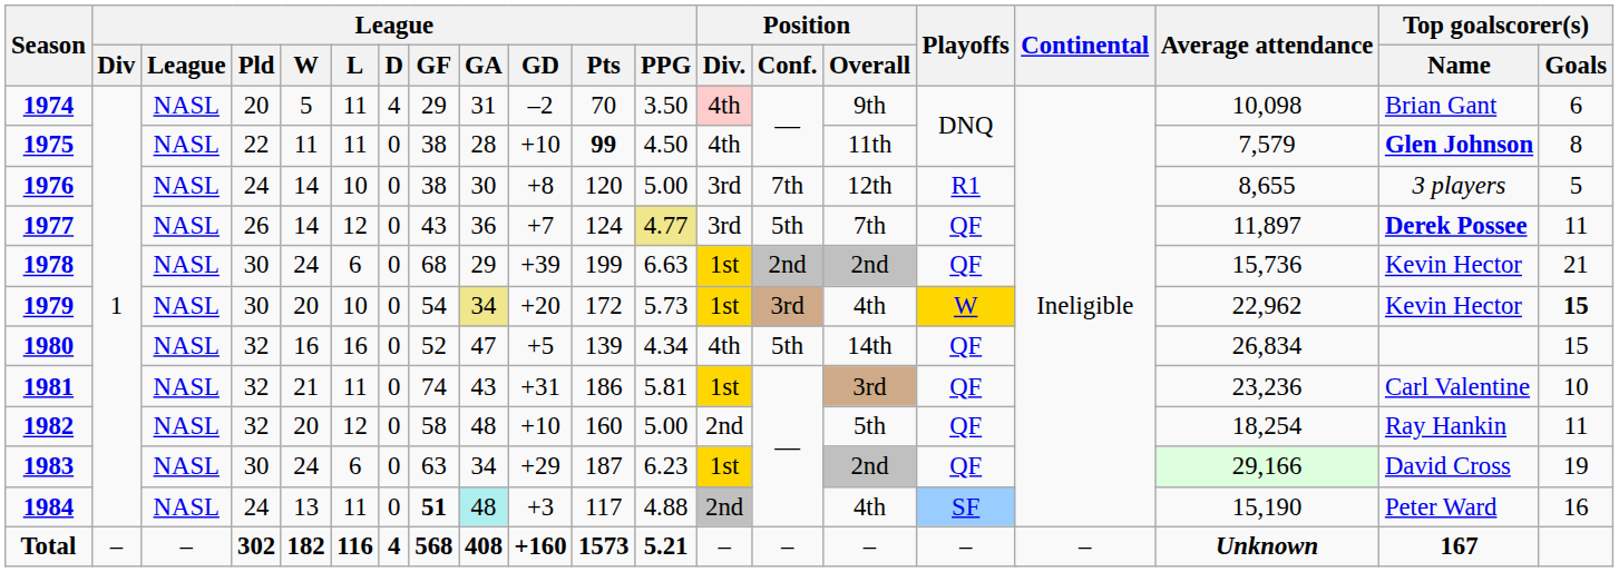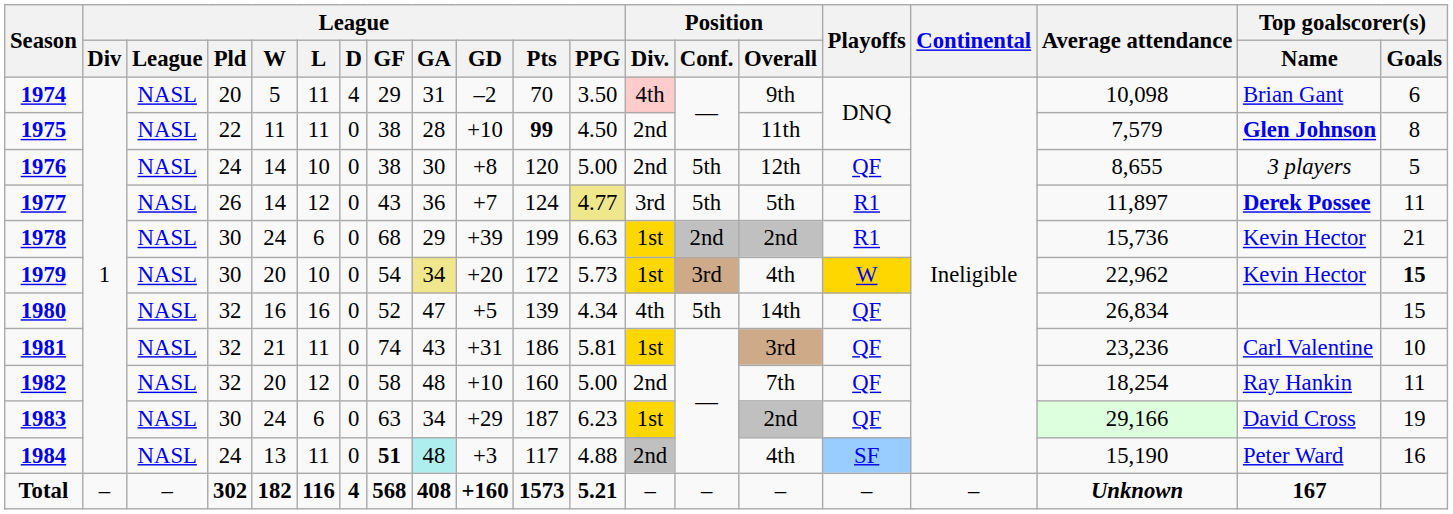1975 | Position / Div.: 4th -> 2nd
1976 | Position / Div.: 3rd -> 2nd
1976 | Position / Conf.: 7th -> 5th
1976 | Playoffs: R1 -> QF
1977 | Position / Overall: 7th -> 5th
1977 | Playoffs: QF -> R1
1978 | Playoffs: QF -> R1
1982 | Position / Overall: 5th -> 7th
